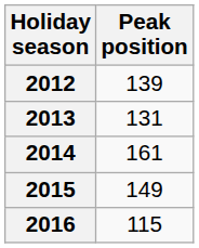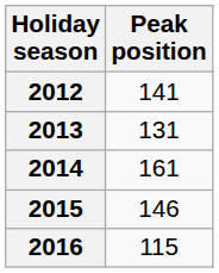2012 | Peak position: 139 -> 141
2015 | Peak position: 149 -> 146
